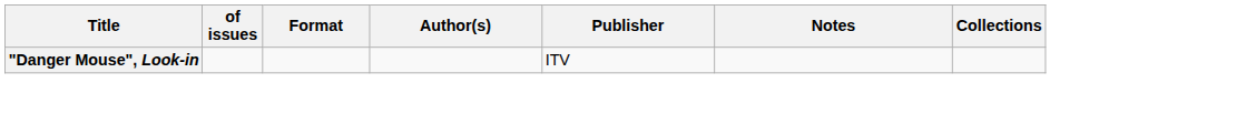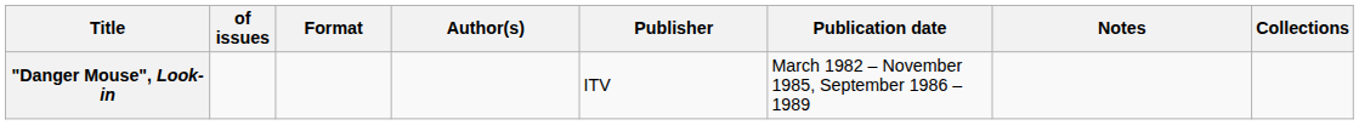+ column: Publication date | March 1982 – November 1985, September 1986 – 1989
